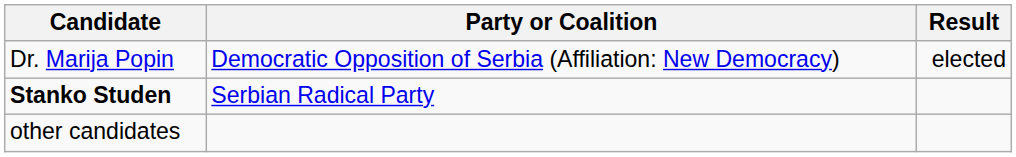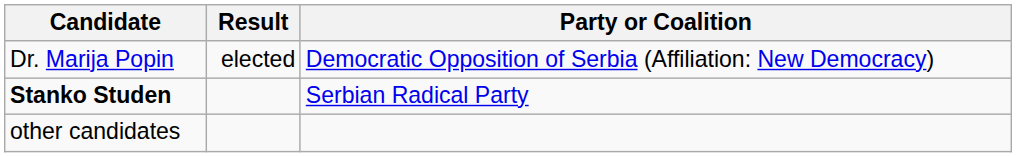columns swapped: Party or Coalition <-> Result
